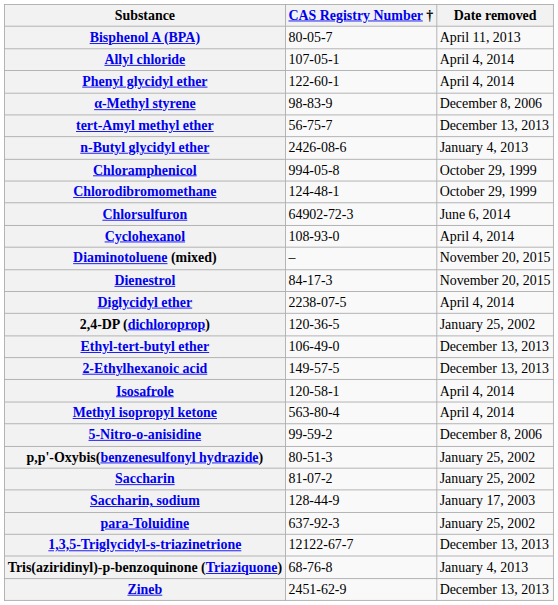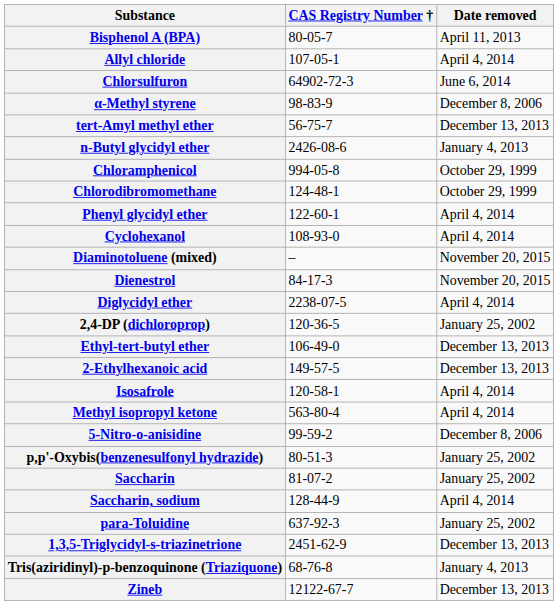rows swapped: Phenyl glycidyl ether <-> Chlorsulfuron
Saccharin, sodium | Date removed: January 17, 2003 -> April 4, 2014
1,3,5-Triglycidyl-s-triazinetrione | CAS Registry Number †: 12122-67-7 -> 2451-62-9
Zineb | CAS Registry Number †: 2451-62-9 -> 12122-67-7
